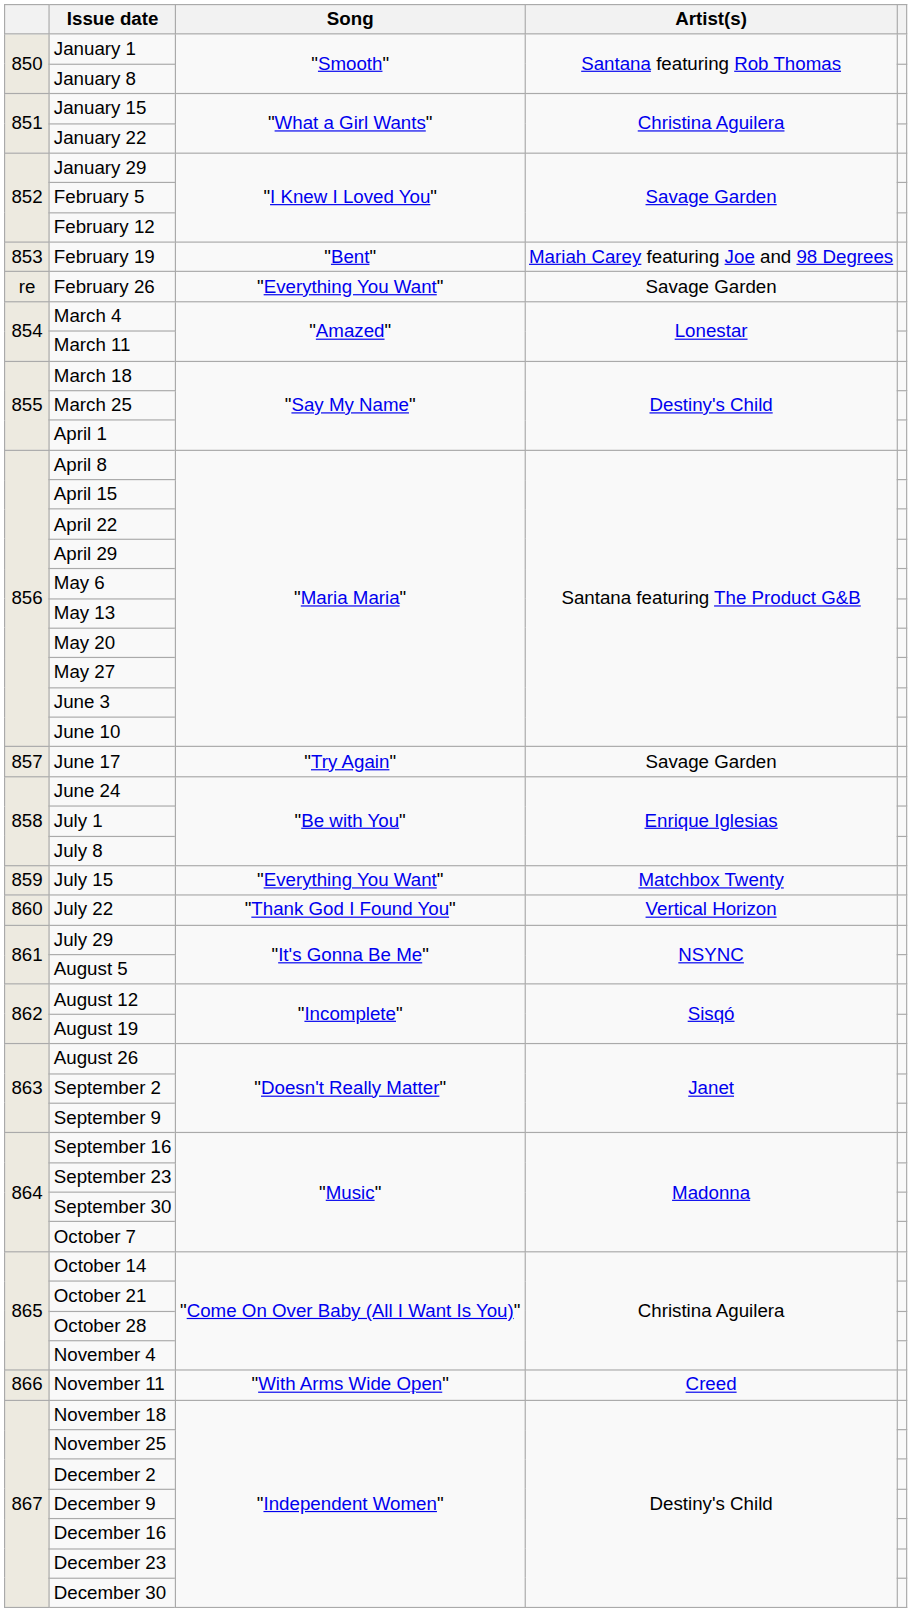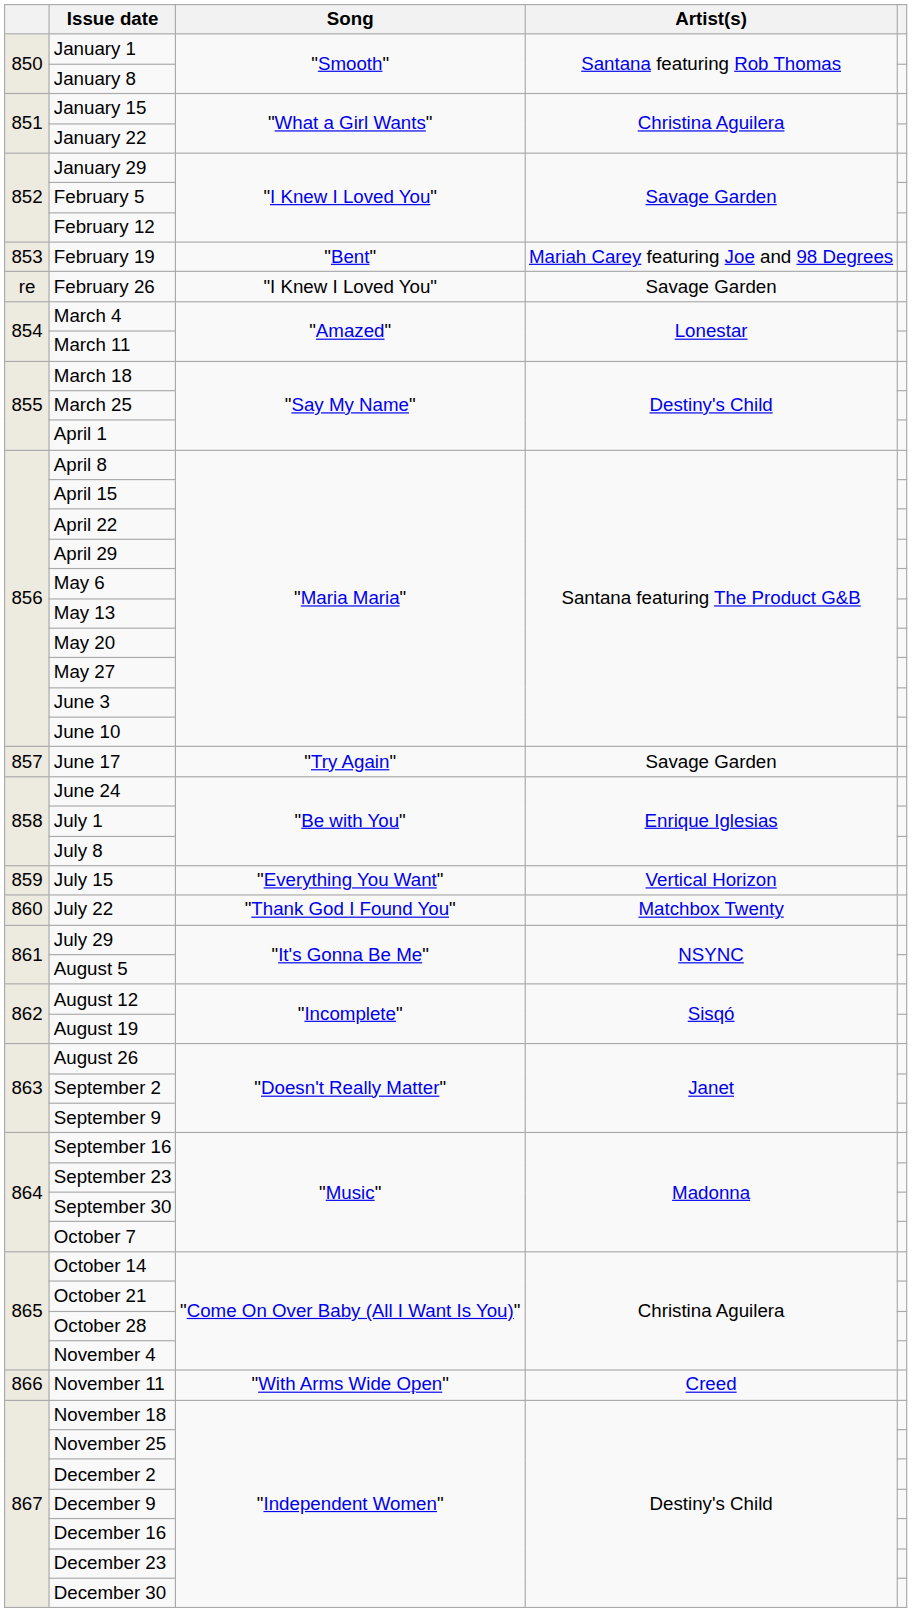February 26 | Song: "Everything You Want" -> "I Knew I Loved You"
July 15 | Artist(s): Matchbox Twenty -> Vertical Horizon
July 22 | Artist(s): Vertical Horizon -> Matchbox Twenty
